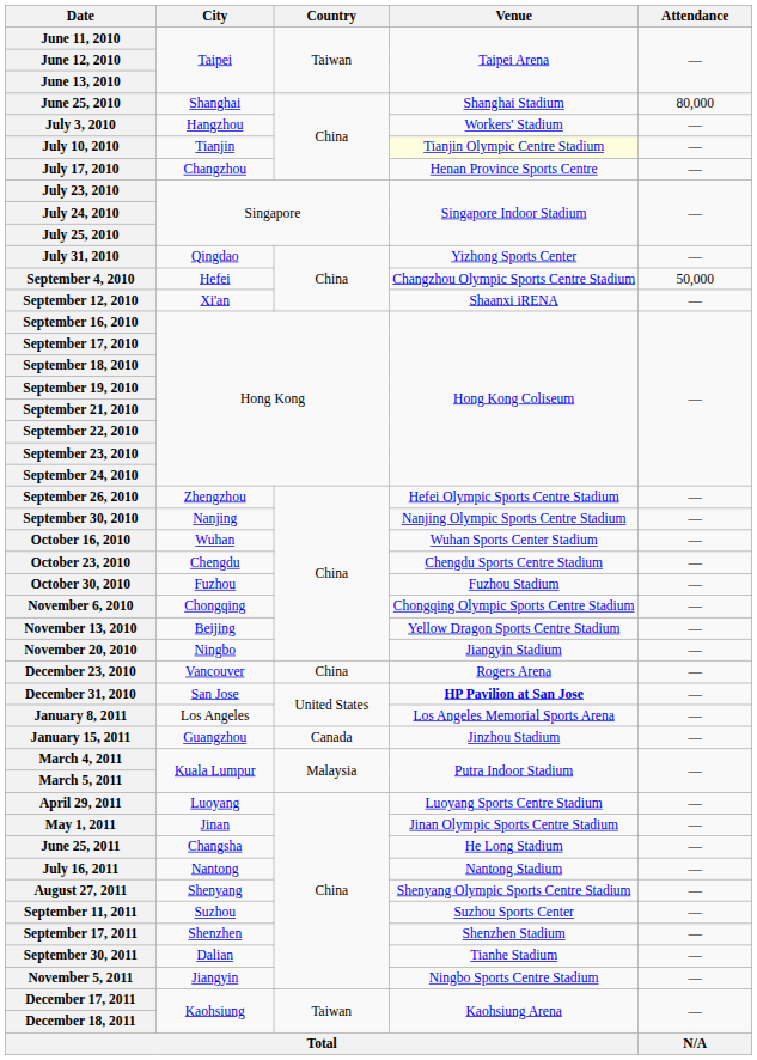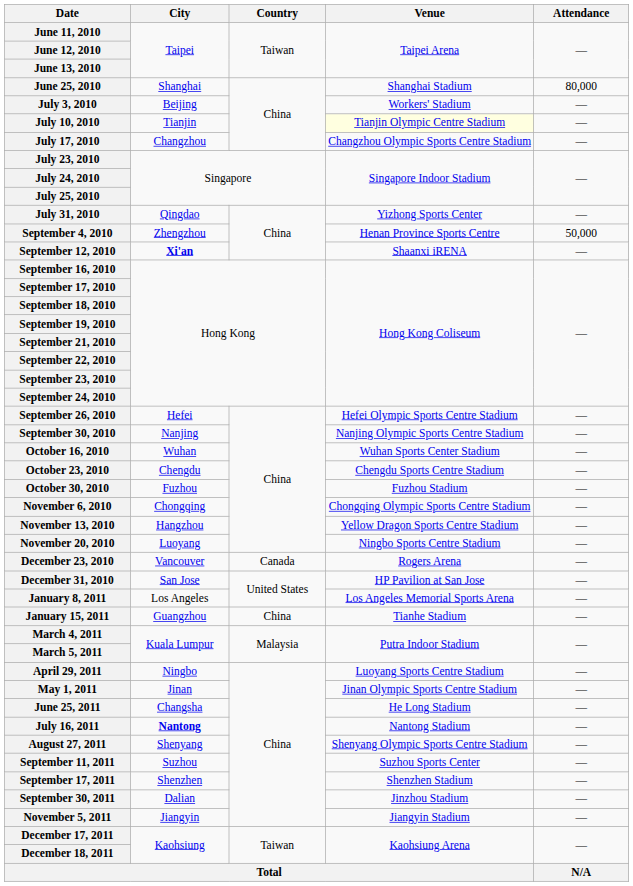July 3, 2010 | City: Hangzhou -> Beijing
July 17, 2010 | Venue: Henan Province Sports Centre -> Changzhou Olympic Sports Centre Stadium
September 4, 2010 | City: Hefei -> Zhengzhou
September 4, 2010 | Venue: Changzhou Olympic Sports Centre Stadium -> Henan Province Sports Centre
September 12, 2010 | City: normal -> bold
September 26, 2010 | City: Zhengzhou -> Hefei
November 13, 2010 | City: Beijing -> Hangzhou
November 20, 2010 | City: Ningbo -> Luoyang
November 20, 2010 | Venue: Jiangyin Stadium -> Ningbo Sports Centre Stadium
December 23, 2010 | Country: China -> Canada
December 31, 2010 | Venue: bold -> normal
January 15, 2011 | Country: Canada -> China
January 15, 2011 | Venue: Jinzhou Stadium -> Tianhe Stadium
April 29, 2011 | City: Luoyang -> Ningbo
July 16, 2011 | City: normal -> bold
September 30, 2011 | Venue: Tianhe Stadium -> Jinzhou Stadium
November 5, 2011 | Venue: Ningbo Sports Centre Stadium -> Jiangyin Stadium
